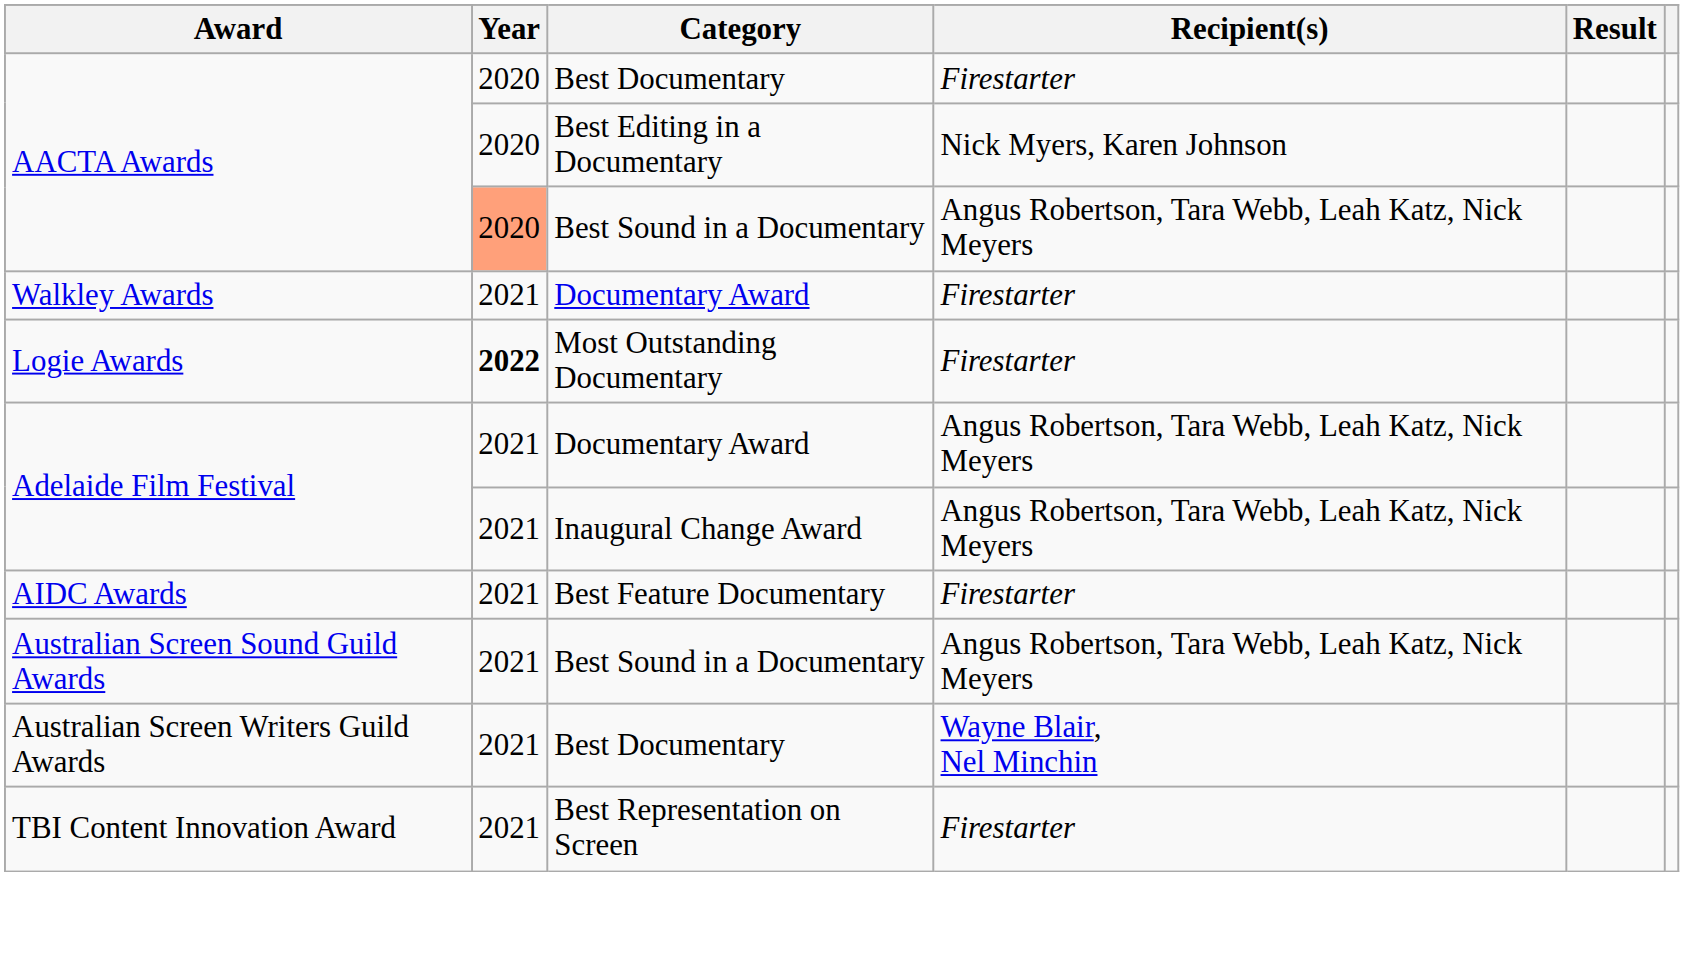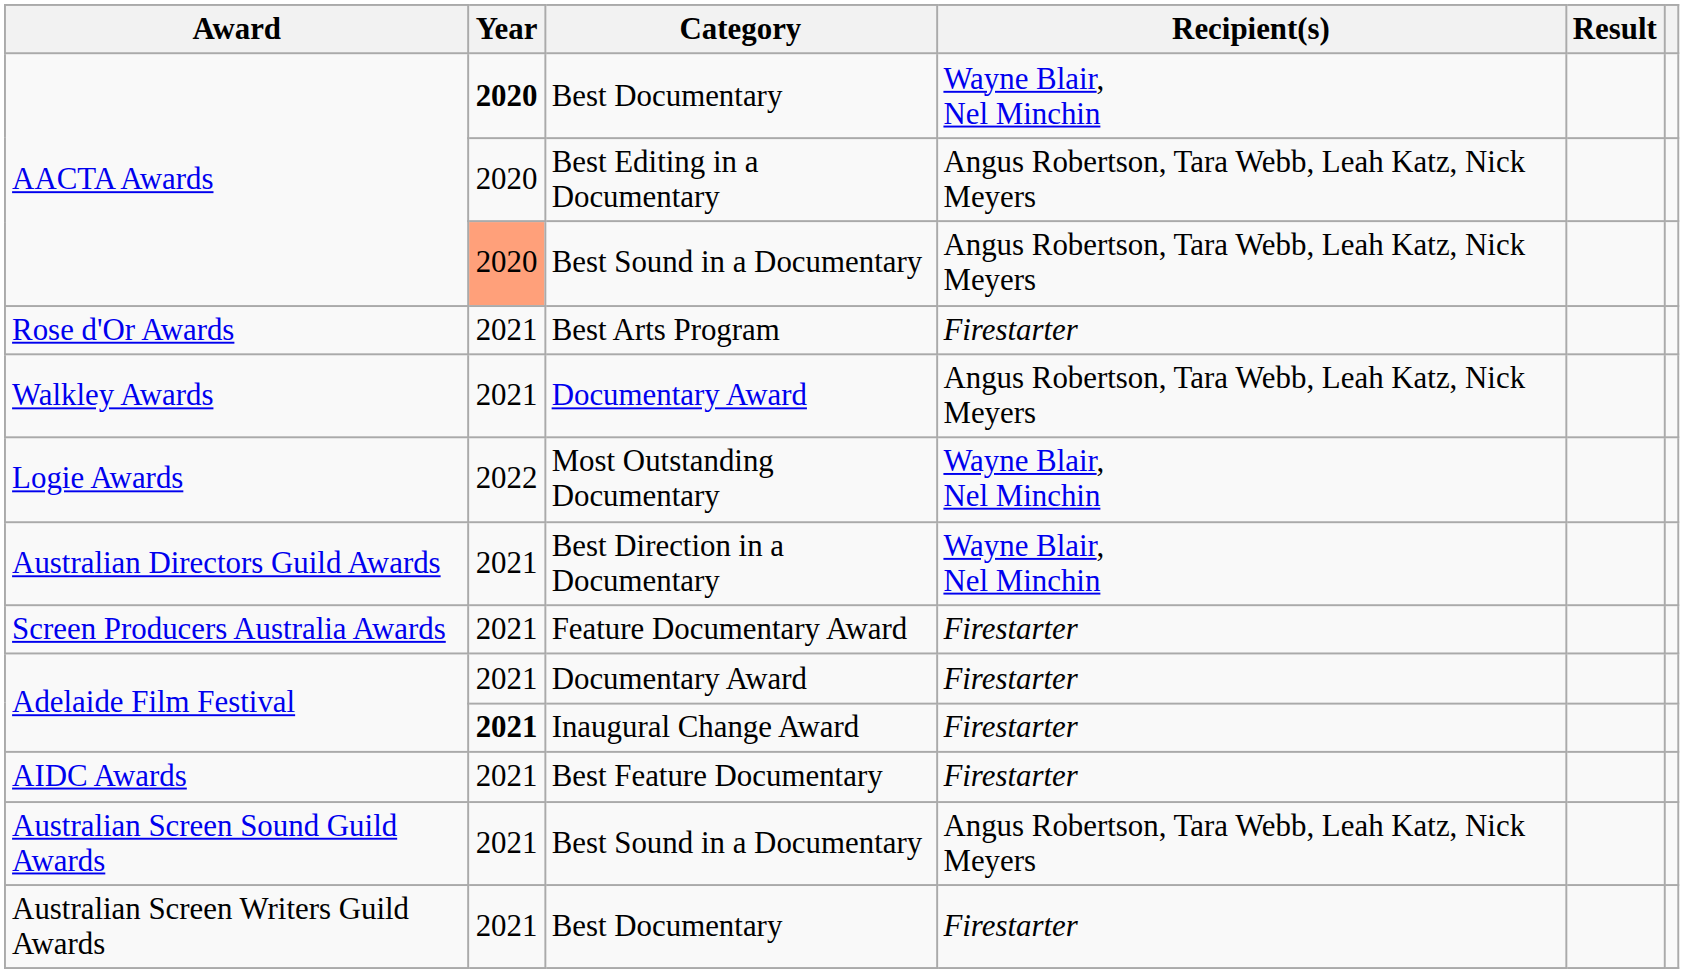AACTA Awards / Best Documentary | Year: normal -> bold
AACTA Awards / Best Documentary | Recipient(s): Firestarter -> Wayne Blair, Nel Minchin
AACTA Awards / Best Editing in a Documentary | Recipient(s): Nick Myers, Karen Johnson -> Angus Robertson, Tara Webb, Leah Katz, Nick Meyers
+ row: Rose d'Or Awards | 2021 | Best Arts Program | Firestarter
Walkley Awards | Recipient(s): Firestarter -> Angus Robertson, Tara Webb, Leah Katz, Nick Meyers
Logie Awards | Year: bold -> normal
Logie Awards | Recipient(s): Firestarter -> Wayne Blair, Nel Minchin
+ row: Australian Directors Guild Awards | 2021 | Best Direction in a Documentary | Wayne Blair, Nel Minchin
+ row: Screen Producers Australia Awards | 2021 | Feature Documentary Award | Firestarter
Adelaide Film Festival / Documentary Award | Recipient(s): Angus Robertson, Tara Webb, Leah Katz, Nick Meyers -> Firestarter
Adelaide Film Festival / Inaugural Change Award | Year: normal -> bold
Adelaide Film Festival / Inaugural Change Award | Recipient(s): Angus Robertson, Tara Webb, Leah Katz, Nick Meyers -> Firestarter
Australian Screen Writers Guild Awards | Recipient(s): Wayne Blair, Nel Minchin -> Firestarter
- row: TBI Content Innovation Award | 2021 | Best Representation on Screen | Firestarter
